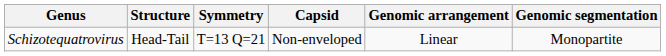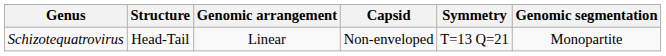columns swapped: Symmetry <-> Genomic arrangement
